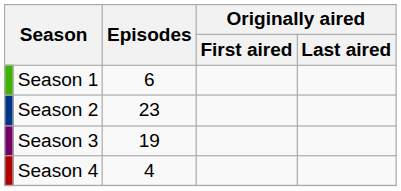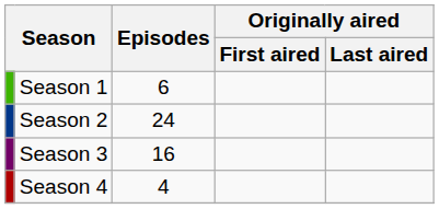Season 2 | Episodes: 23 -> 24
Season 3 | Episodes: 19 -> 16
